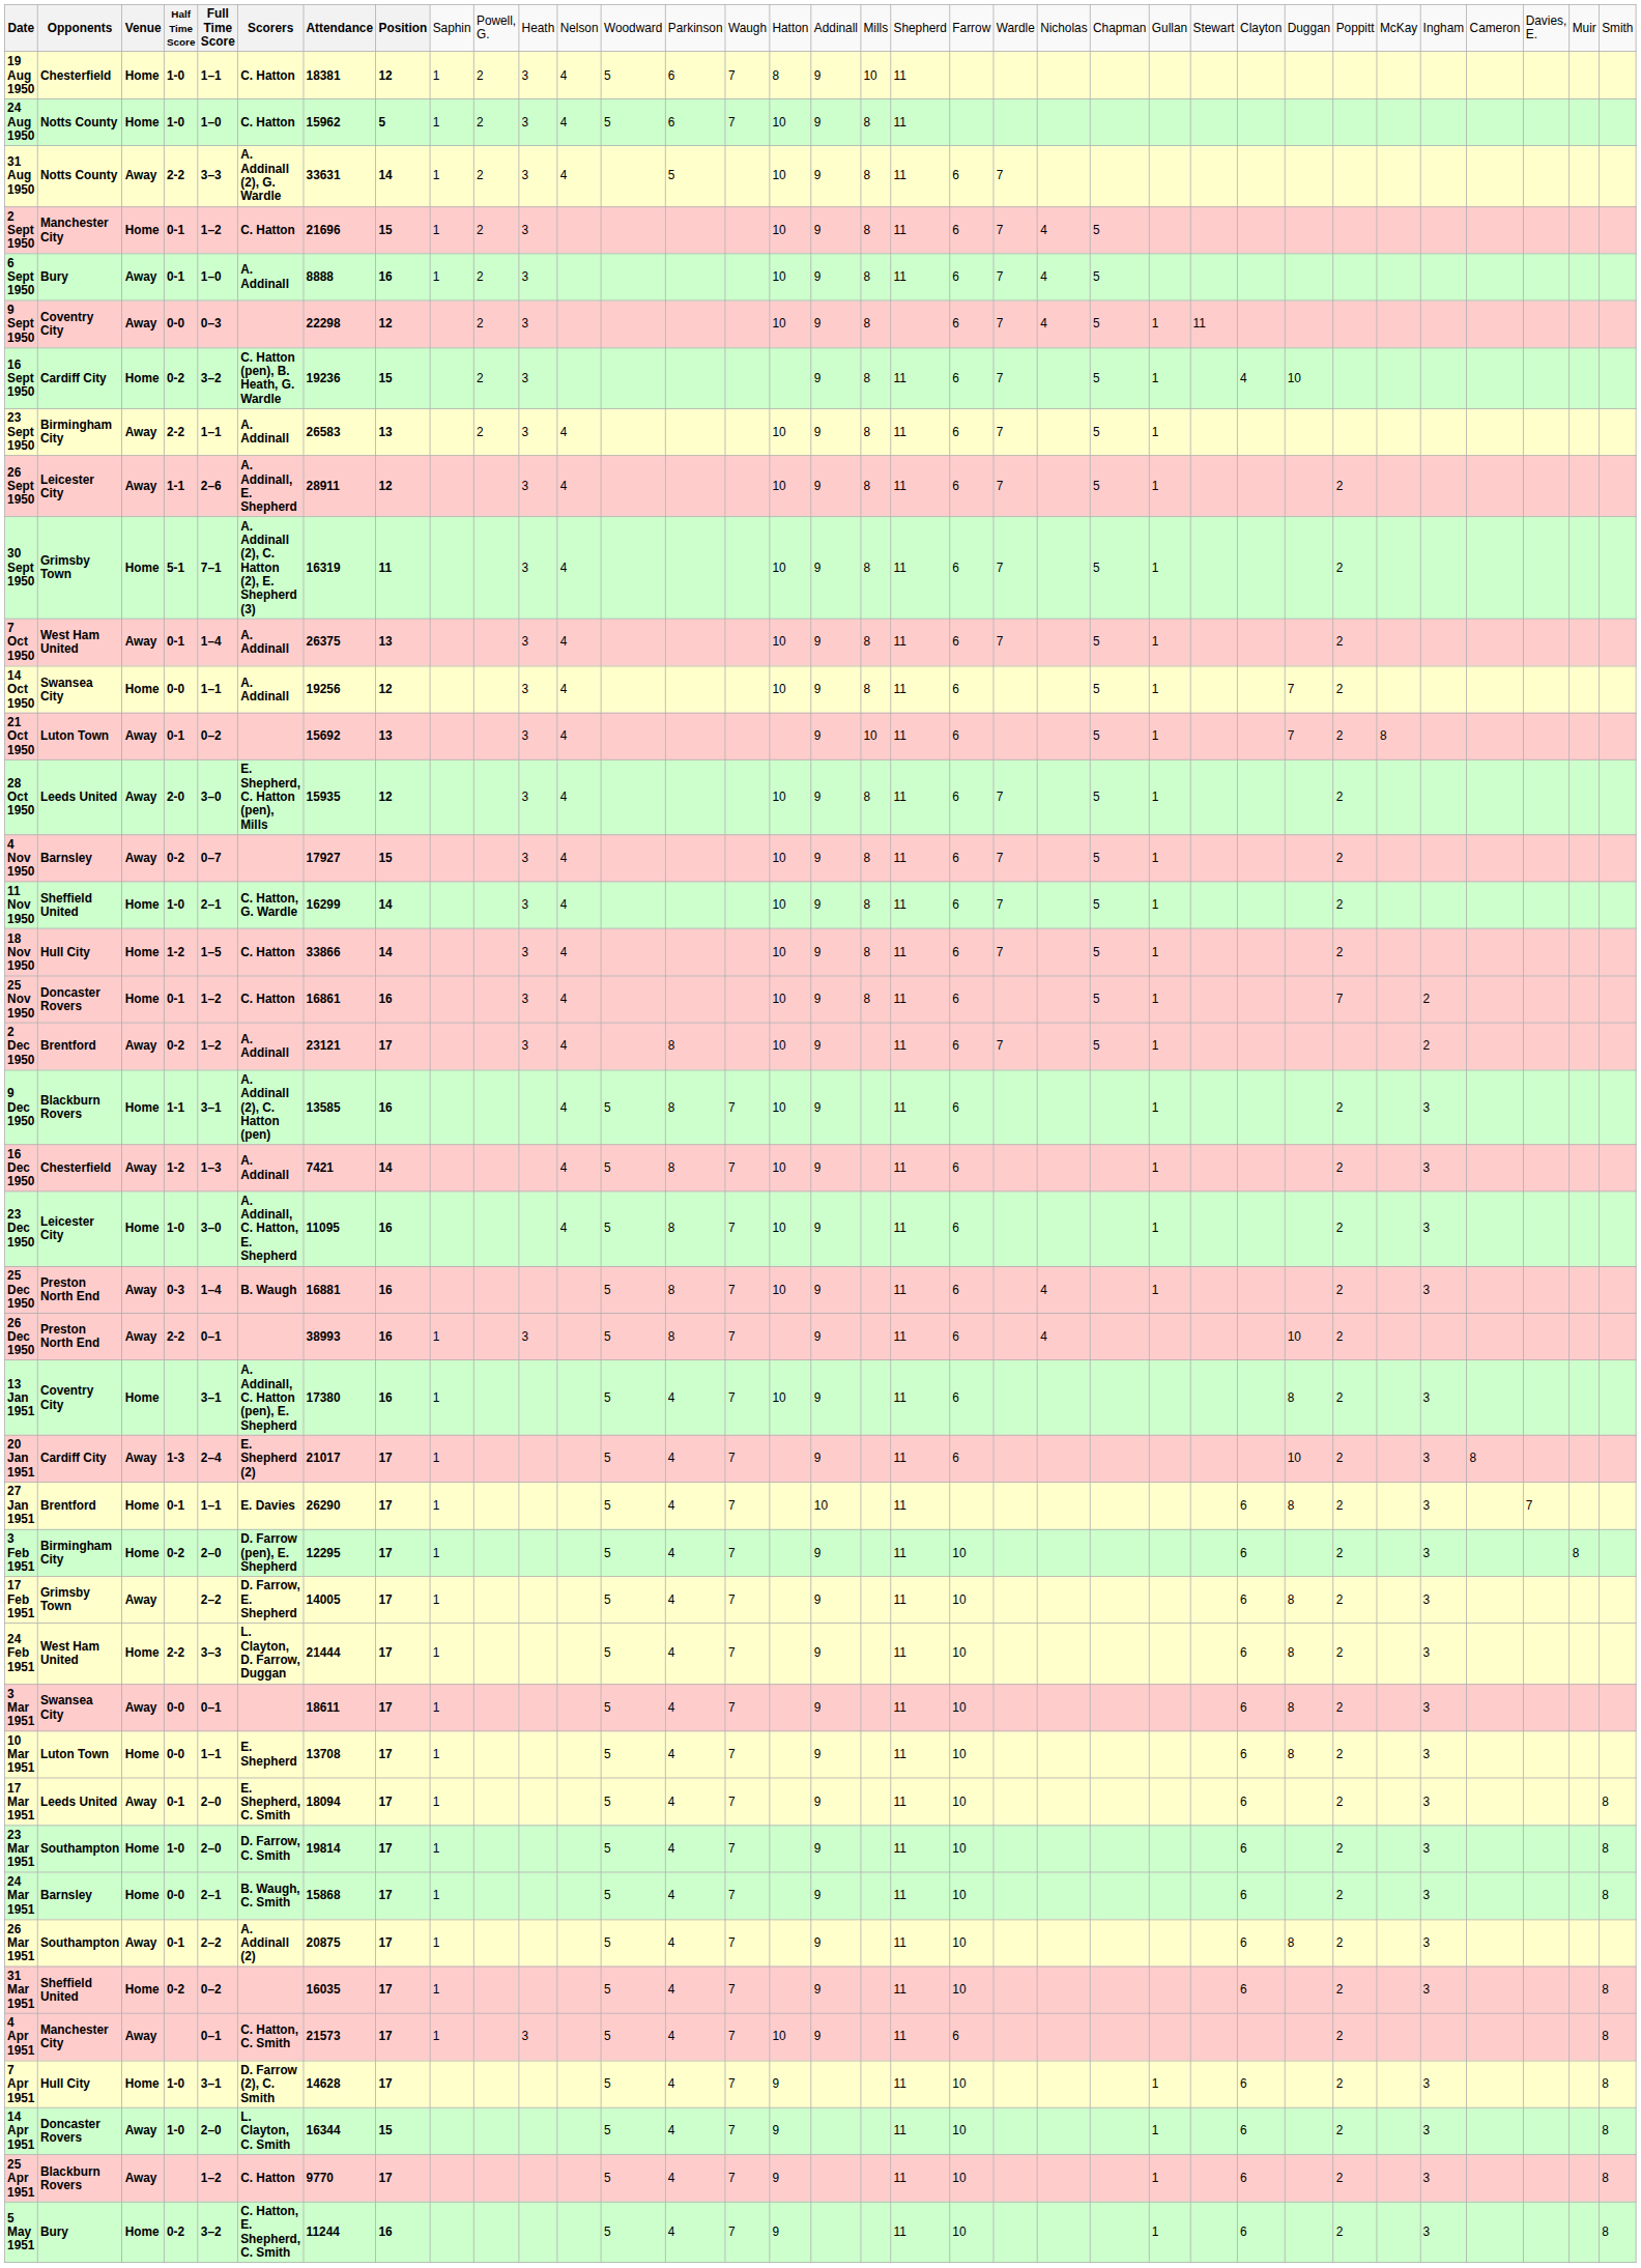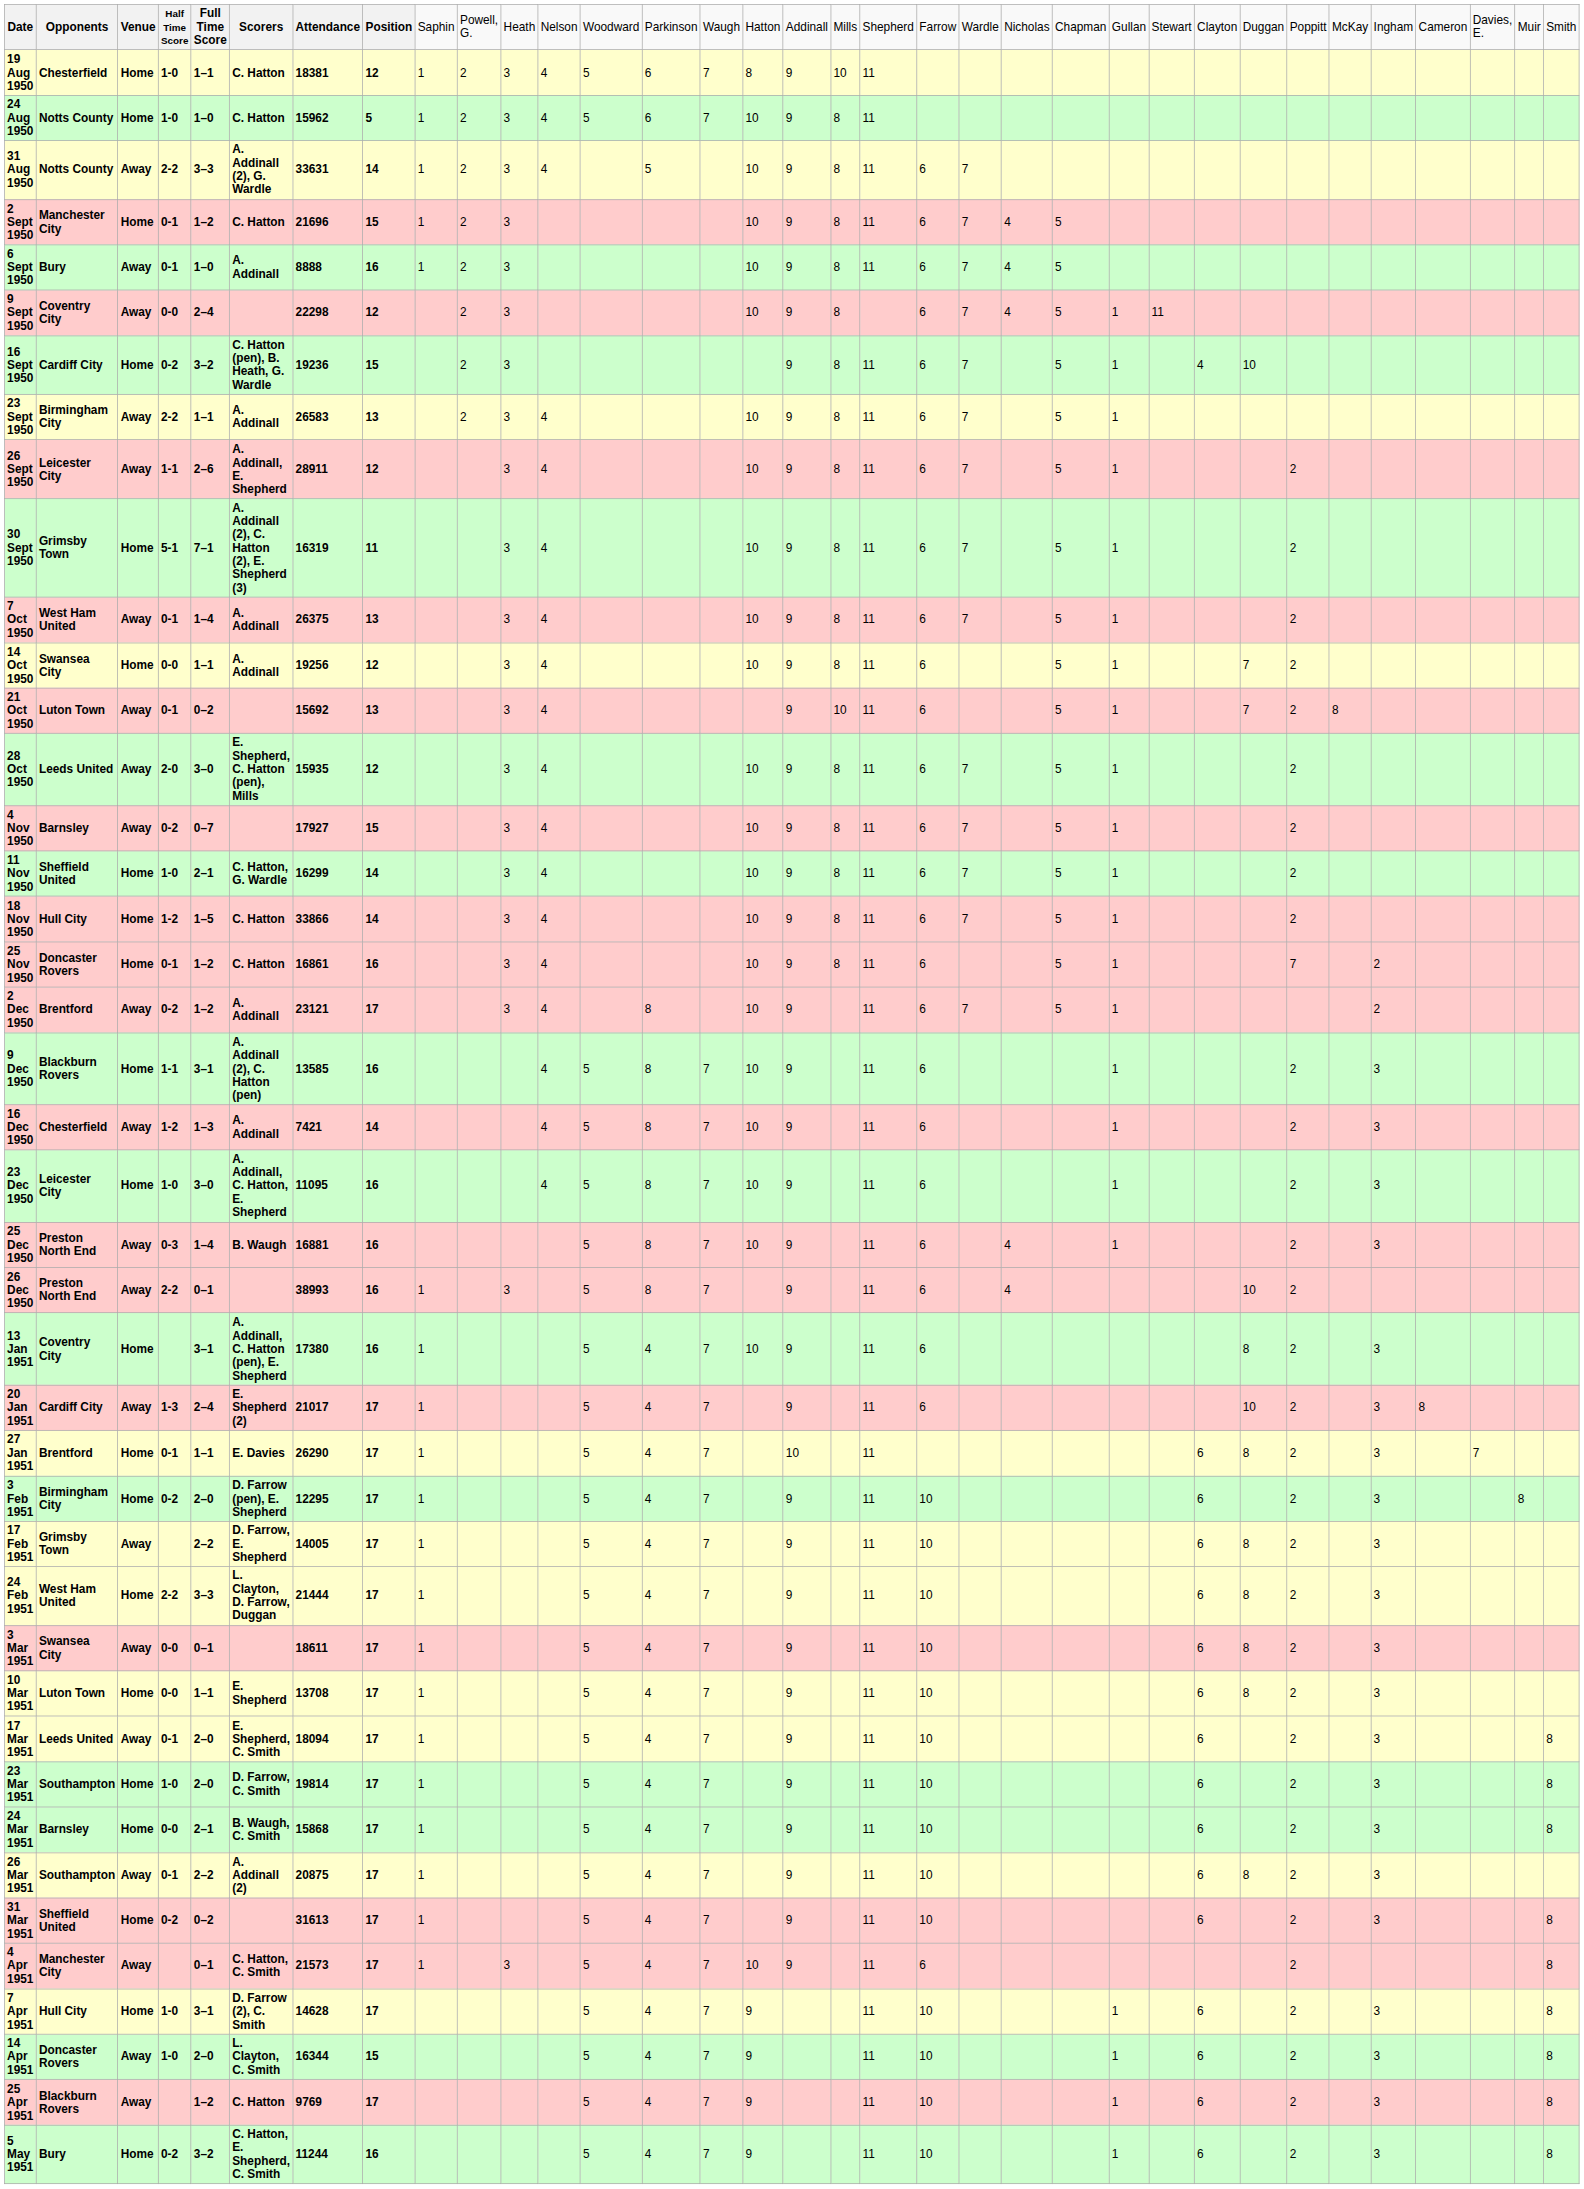9 Sept 1950 | column 5: 0–3 -> 2–4
31 Mar 1951 | column 7: 16035 -> 31613
25 Apr 1951 | column 7: 9770 -> 9769
